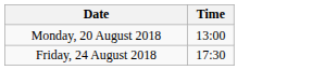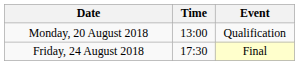+ column: Event | Qualification | Final
